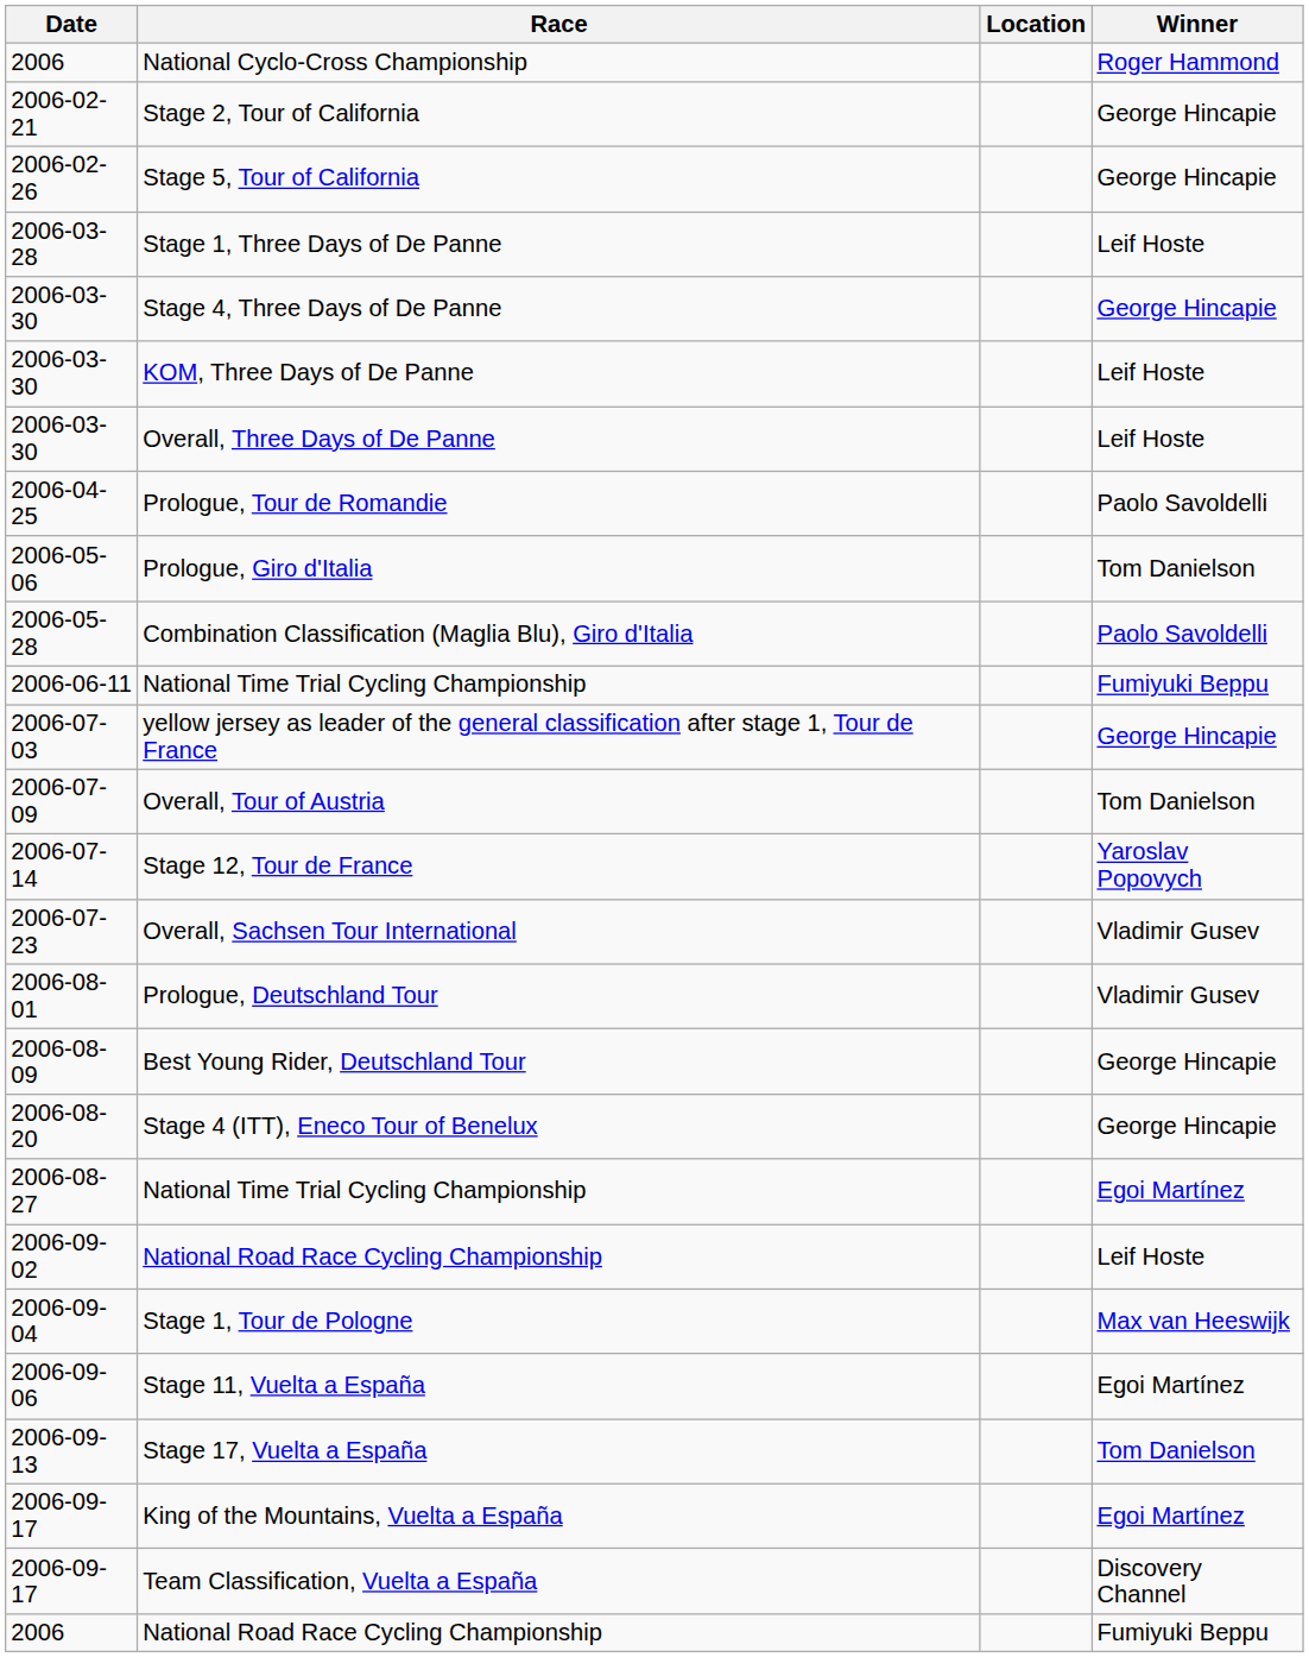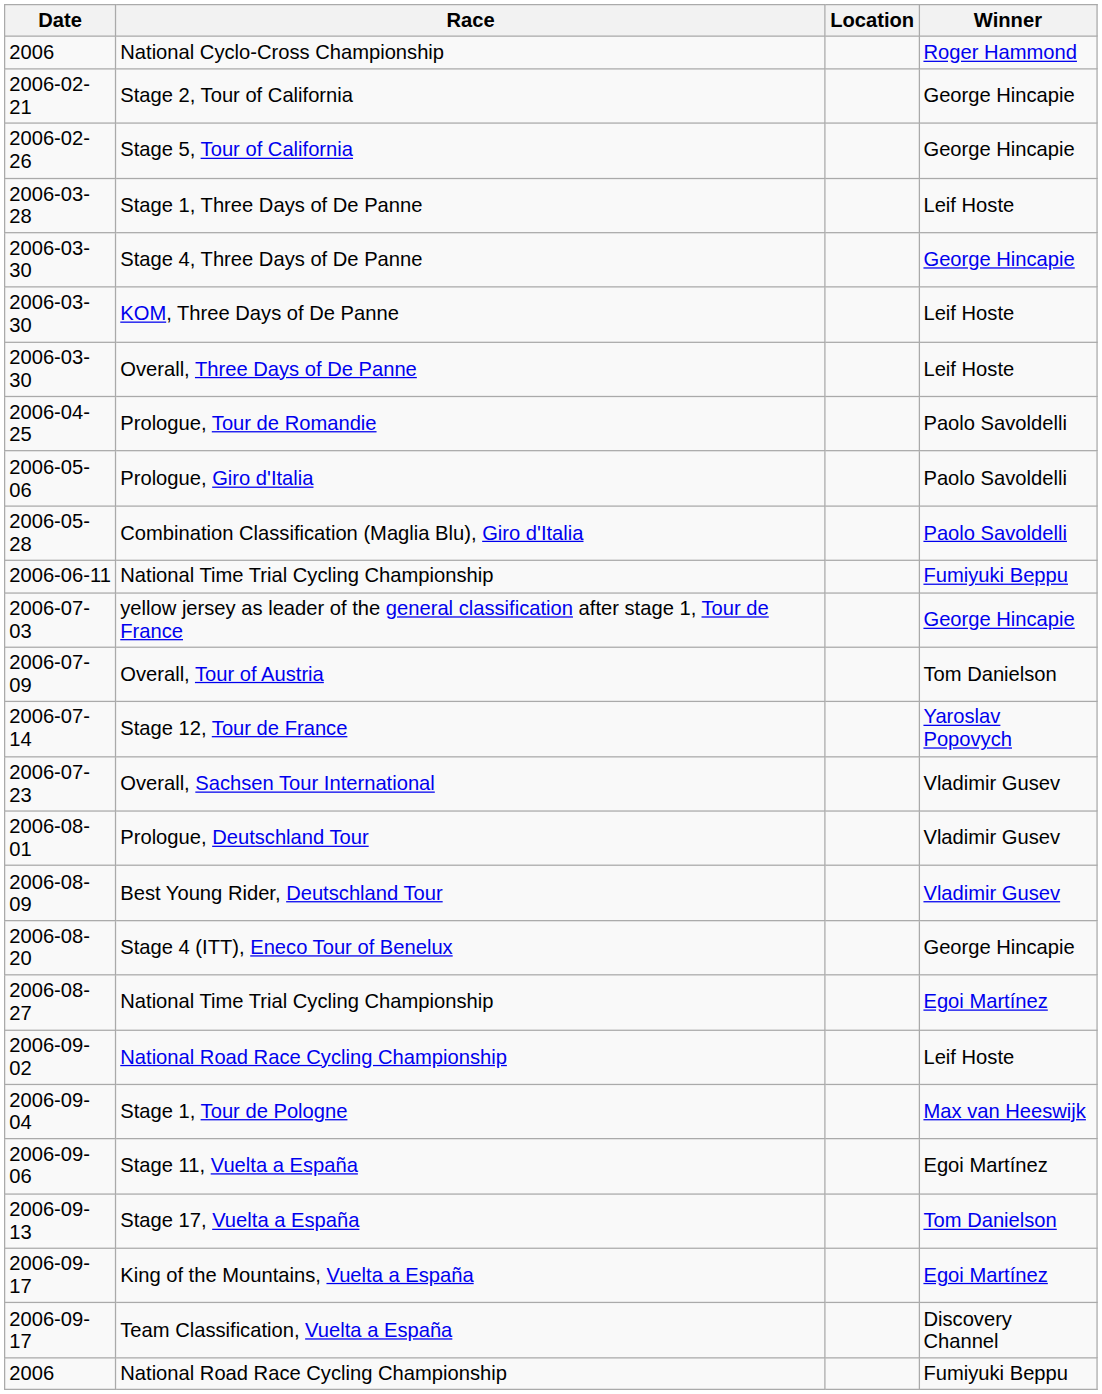Prologue, Giro d'Italia | Winner: Tom Danielson -> Paolo Savoldelli
Best Young Rider, Deutschland Tour | Winner: George Hincapie -> Vladimir Gusev
